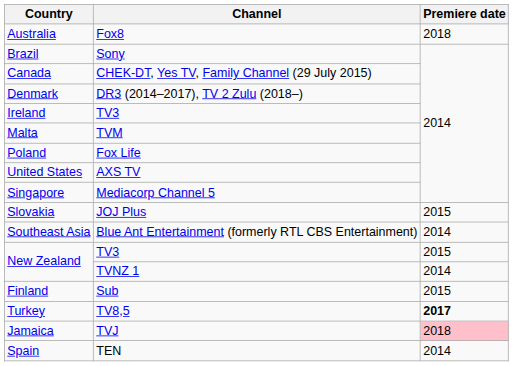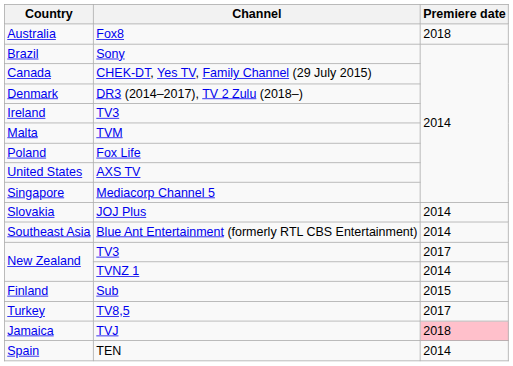Slovakia | Premiere date: 2015 -> 2014
New Zealand / TV3 | Premiere date: 2015 -> 2017
Turkey | Premiere date: bold -> normal
